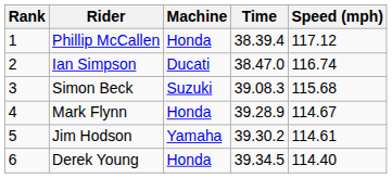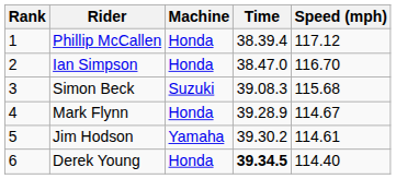Ian Simpson | Machine: Ducati -> Honda
Ian Simpson | Speed (mph): 116.74 -> 116.70
Derek Young | Time: normal -> bold
